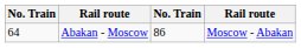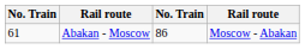Abakan - Moscow | column 1: 64 -> 61
